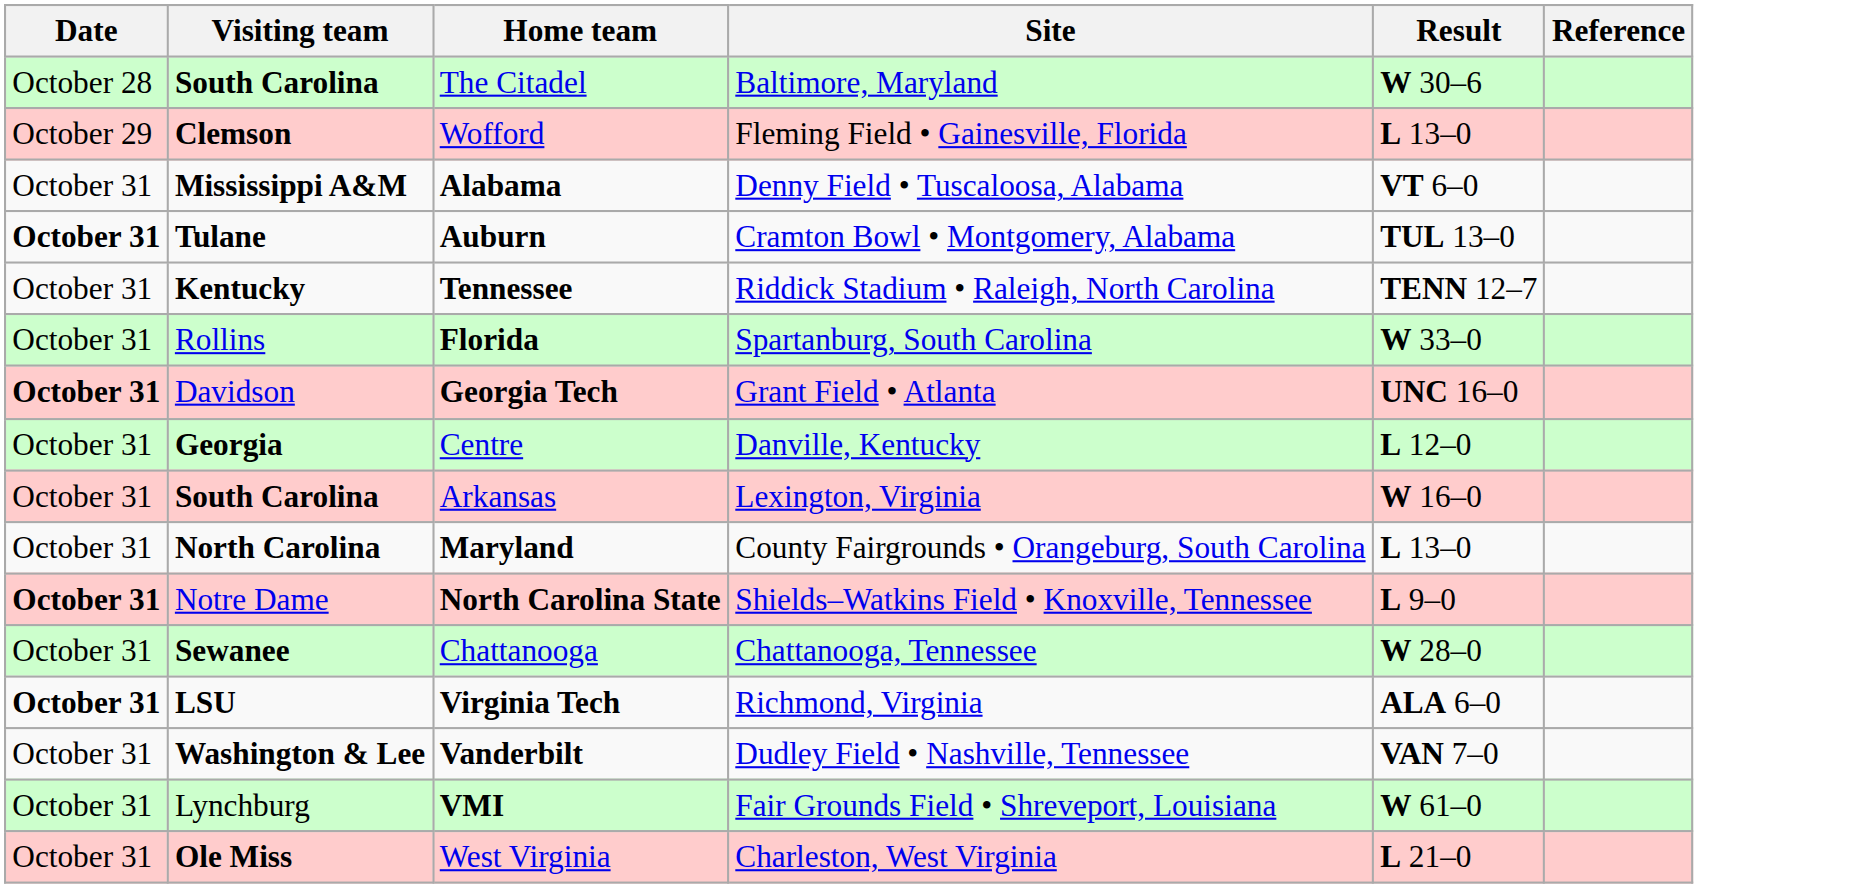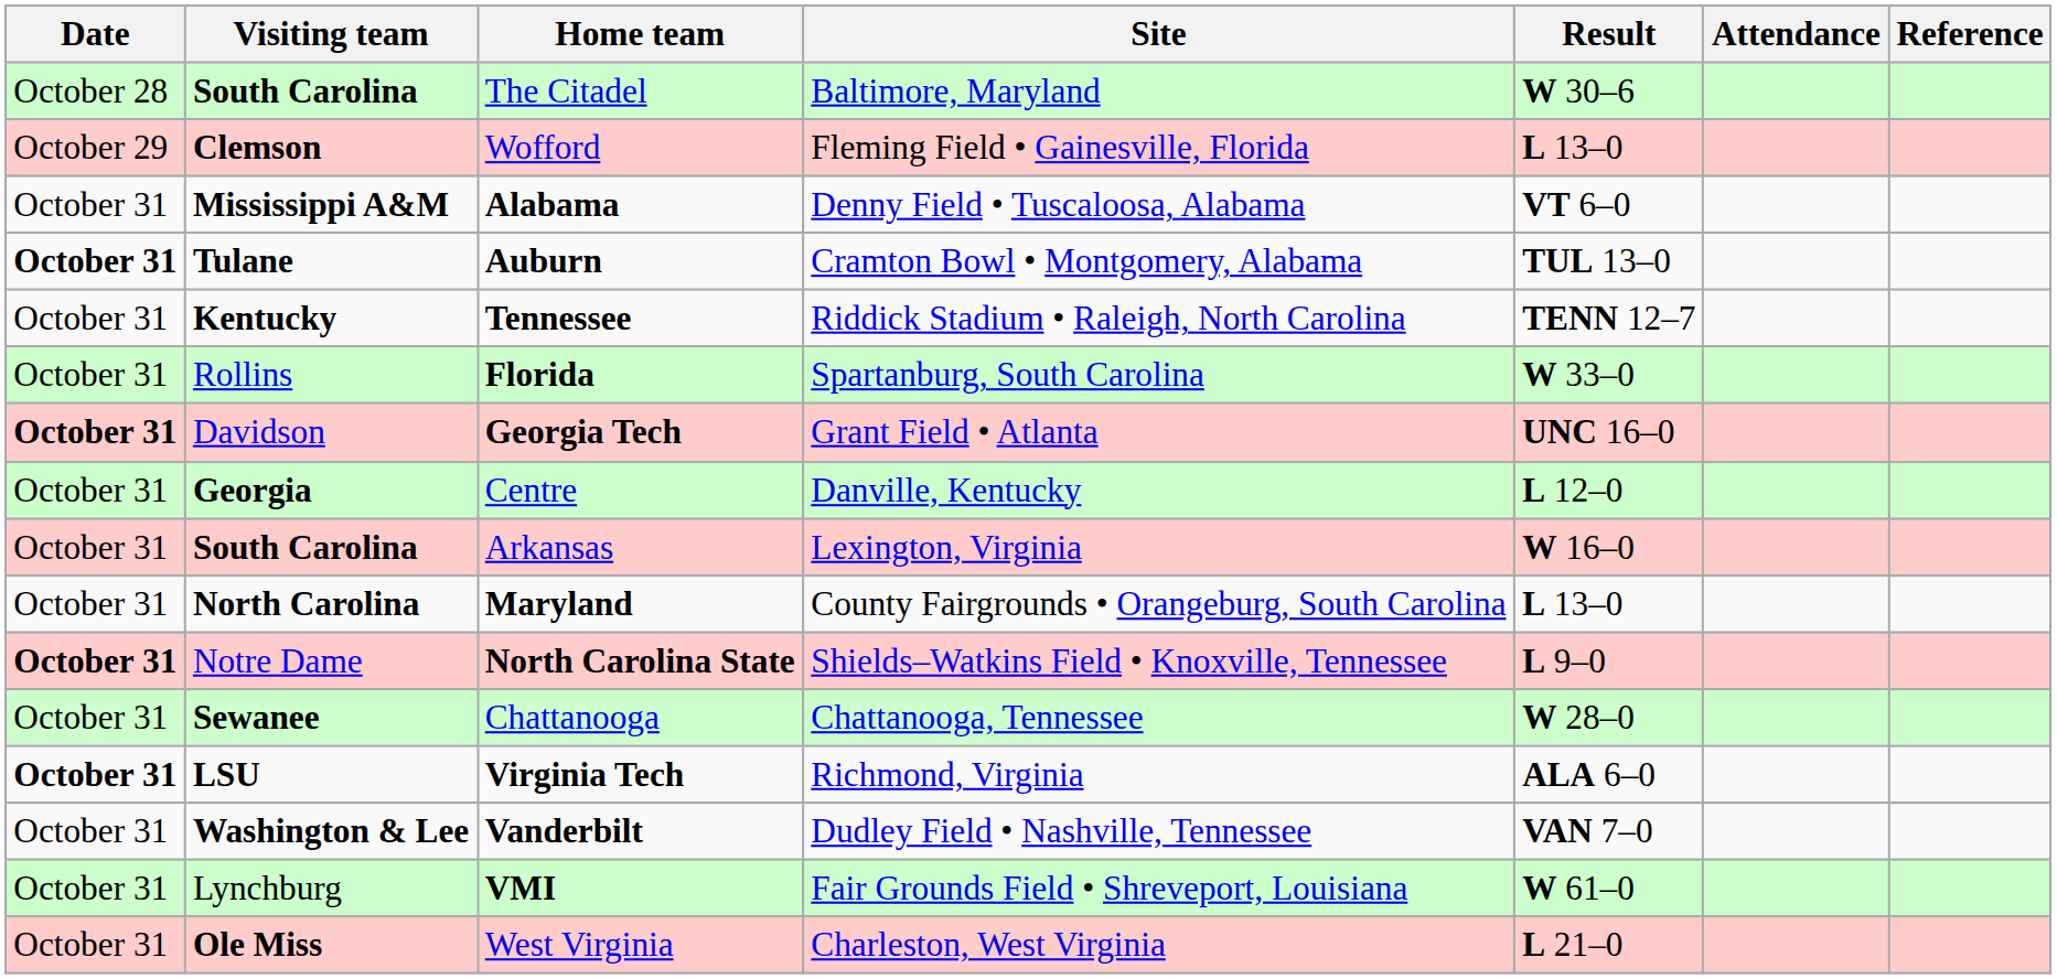+ column: Attendance
